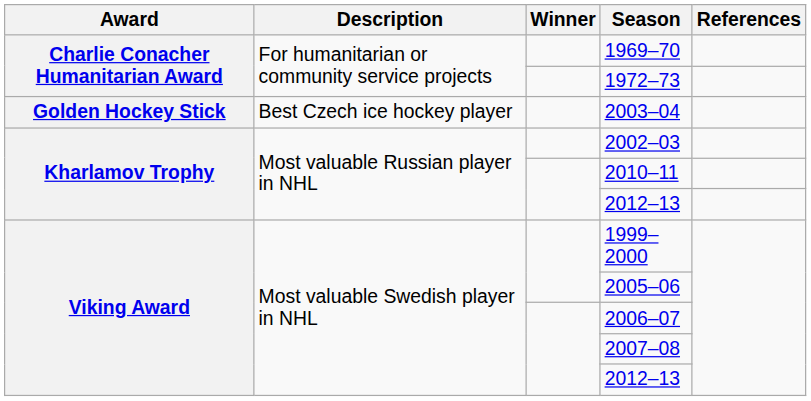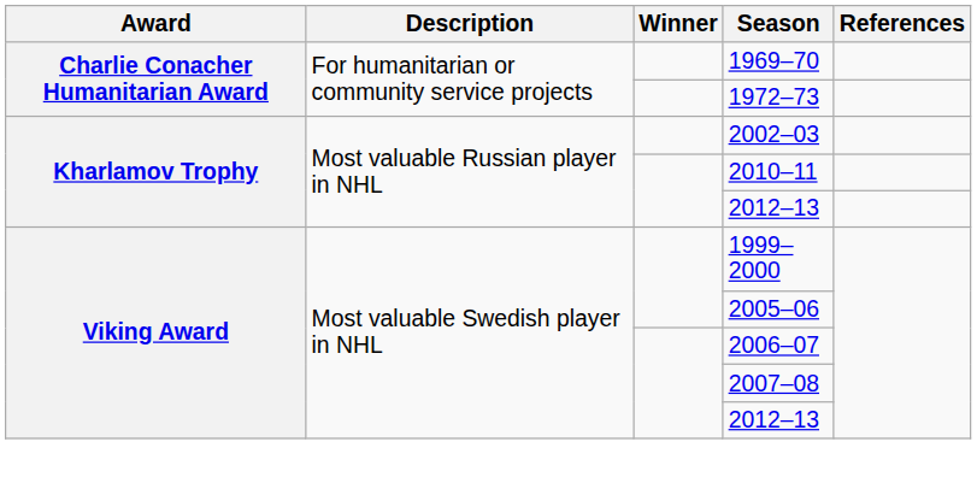- row: Golden Hockey Stick | Best Czech ice hockey player | 2003–04
